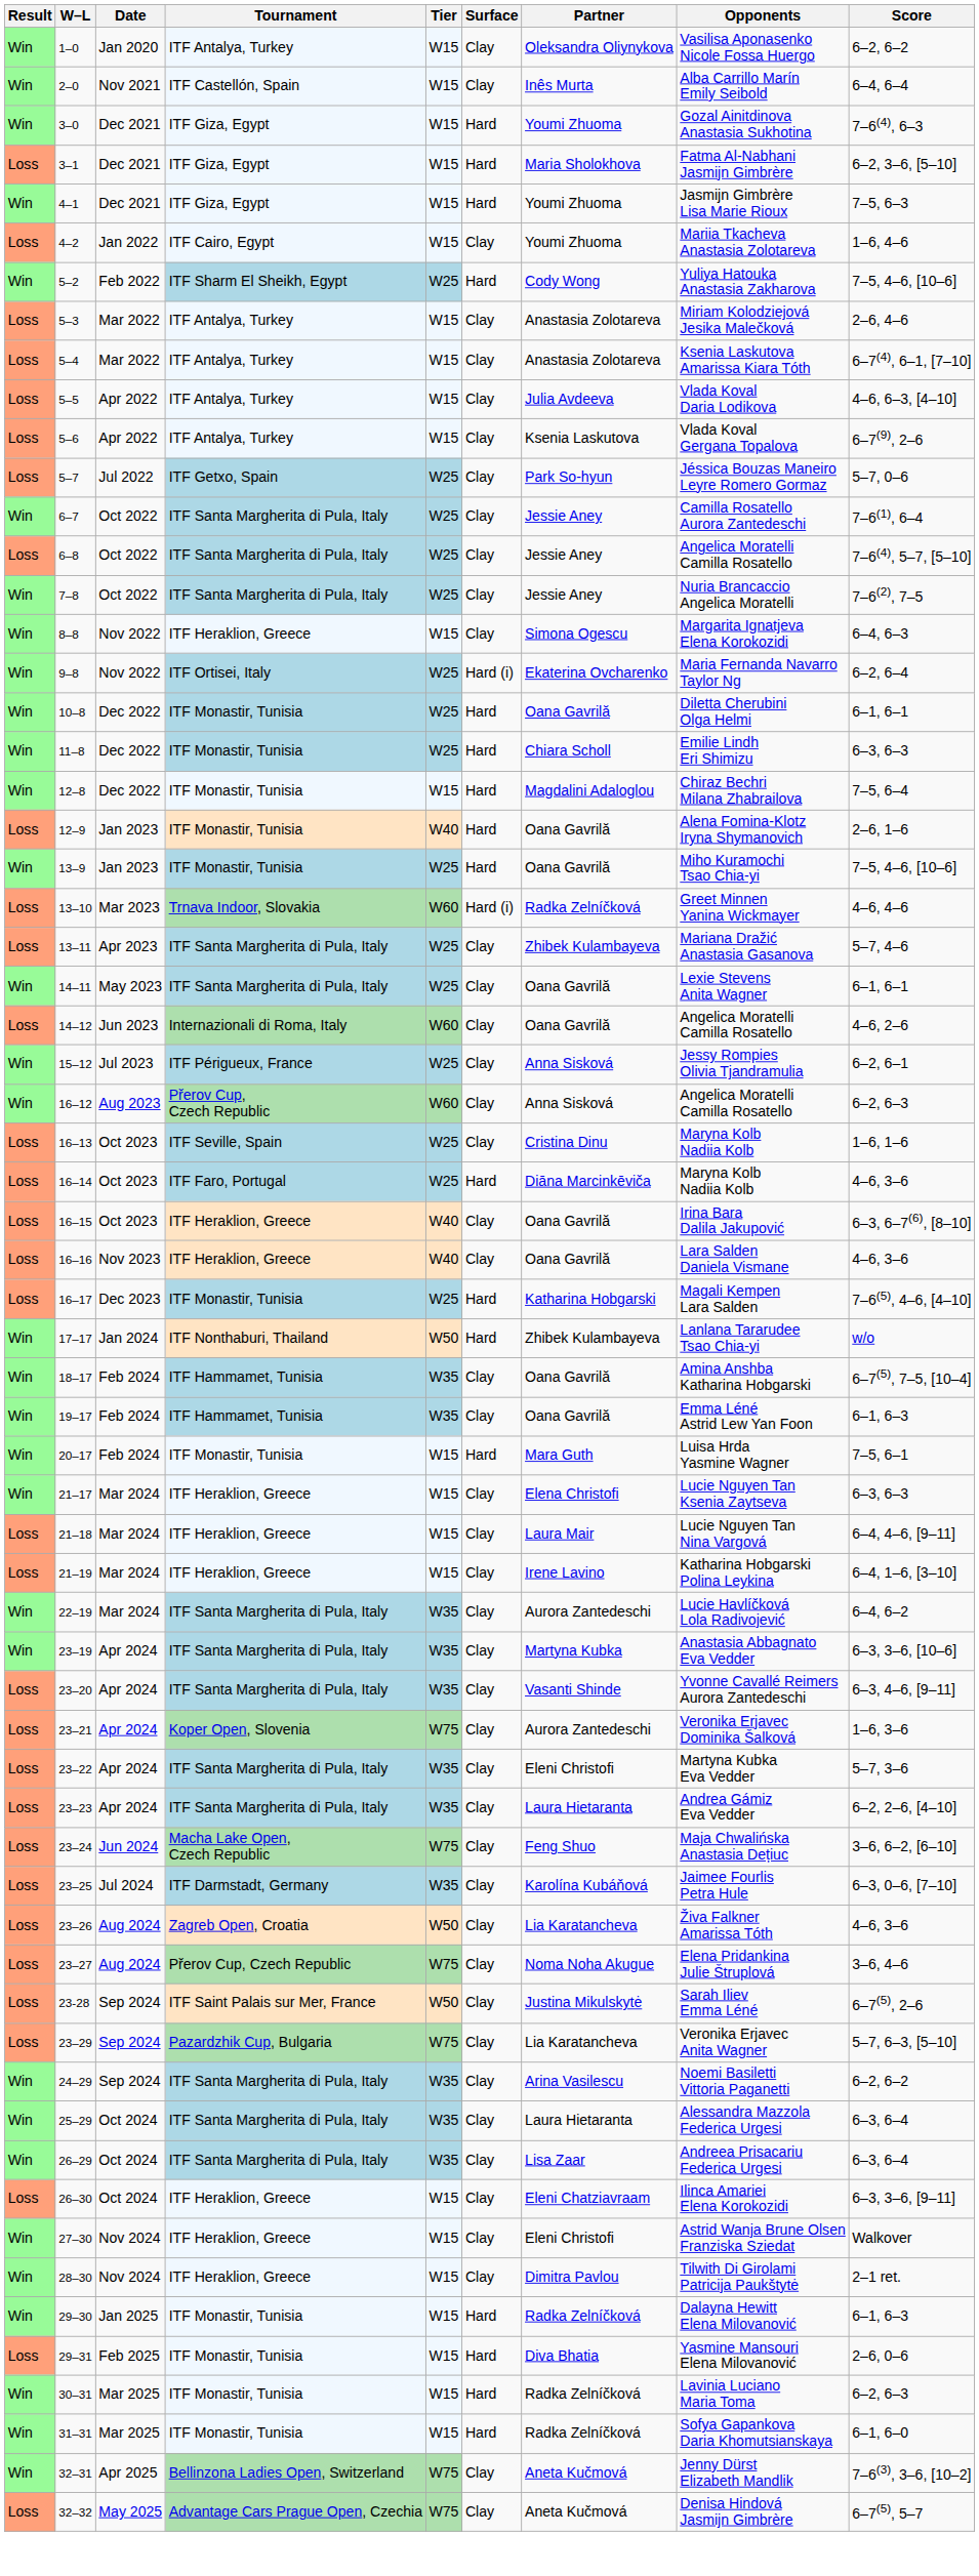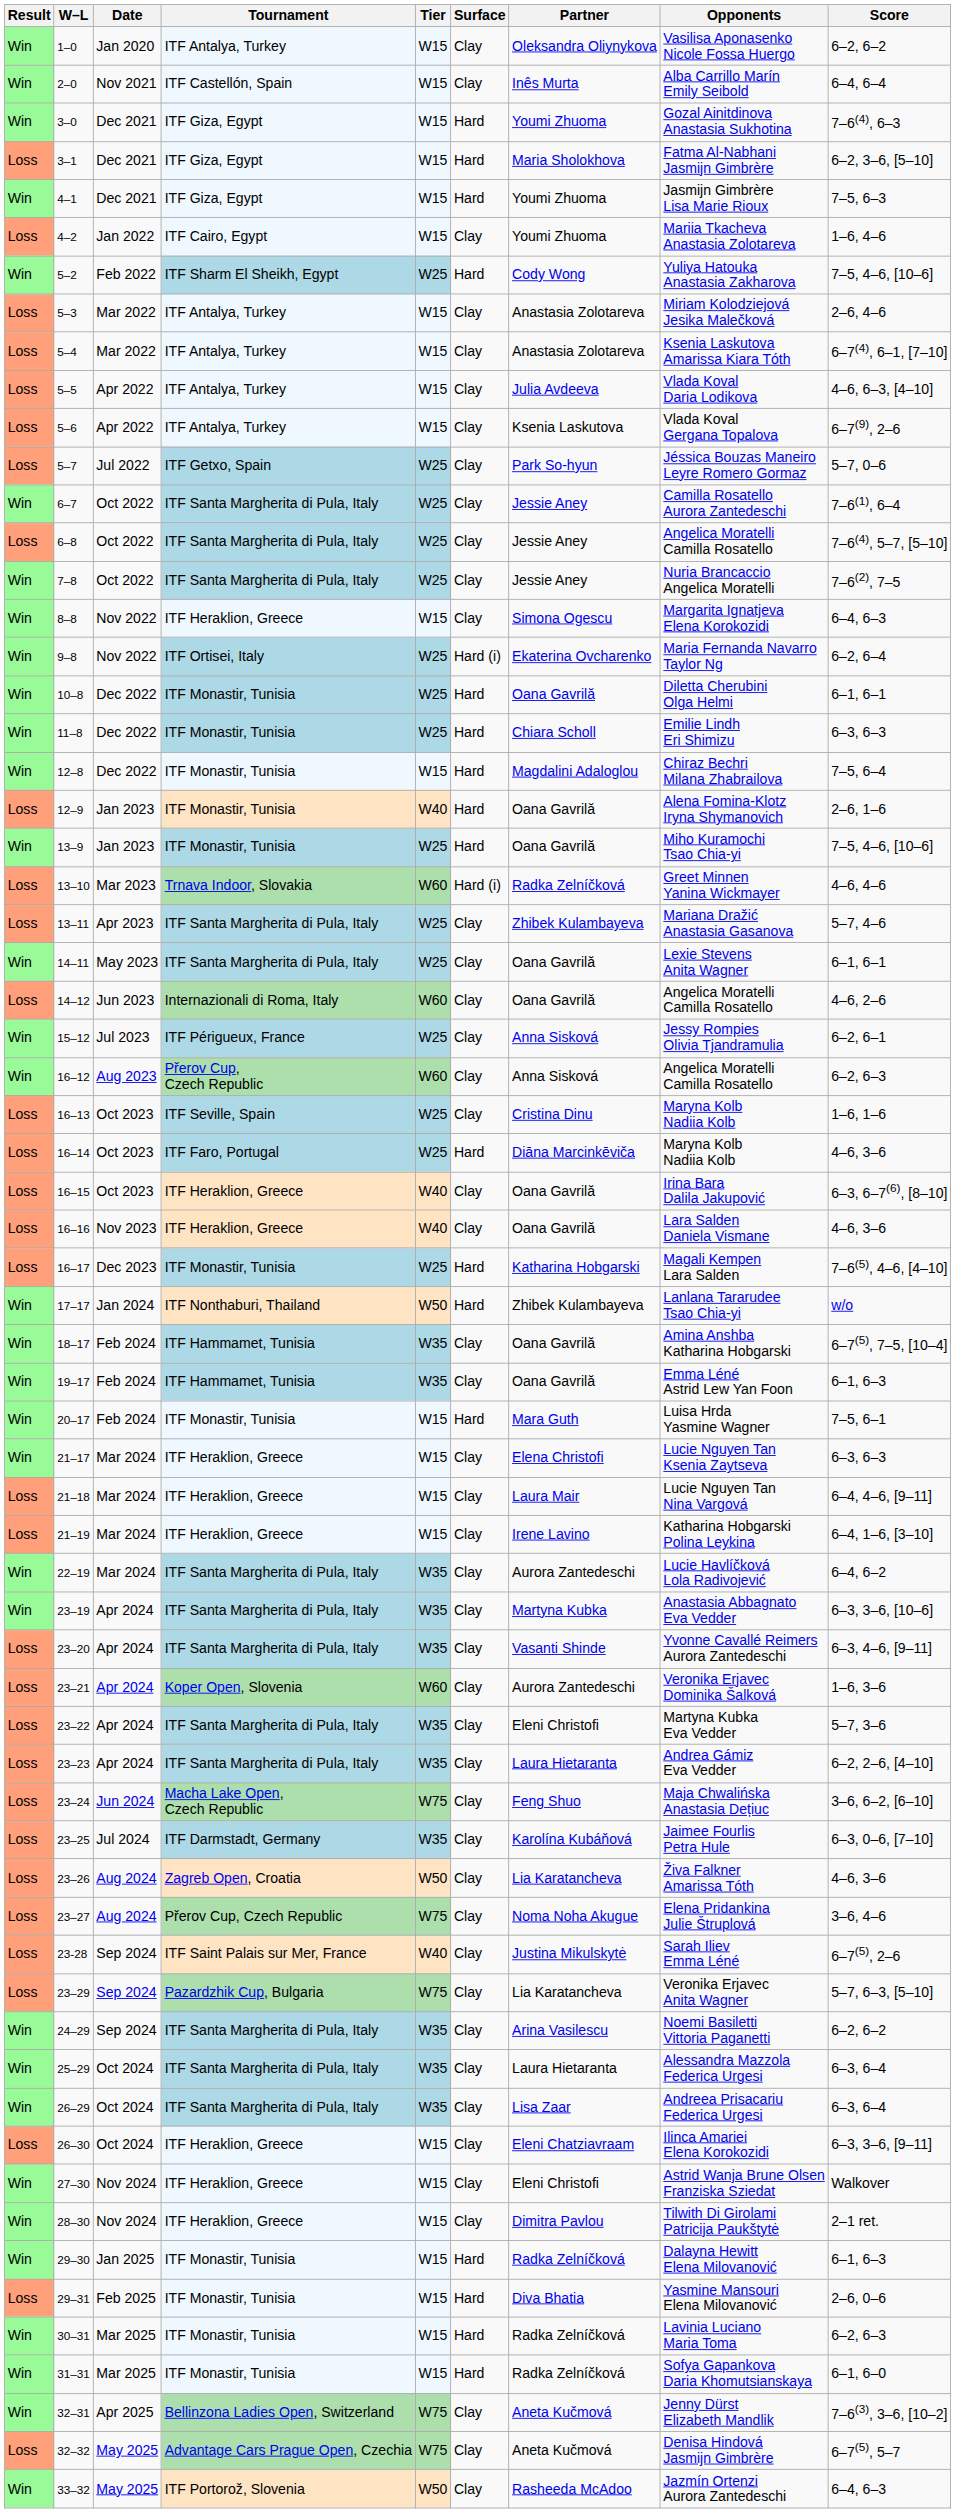23–21 | Tier: W75 -> W60
23-28 | Tier: W50 -> W40
+ row: Win | 33–32 | May 2025 | ITF Portorož, Slovenia | W50 | Clay | Rasheeda McAdoo | Jazmín Ortenzi Aurora Zantedeschi | 6–4, 6–3
